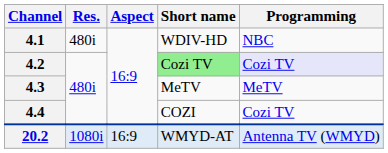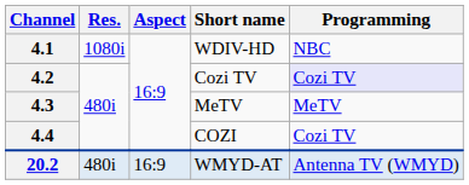4.1 | Res.: 480i -> 1080i
4.2 | Short name: lightgreen background -> no background
20.2 | Res.: 1080i -> 480i
